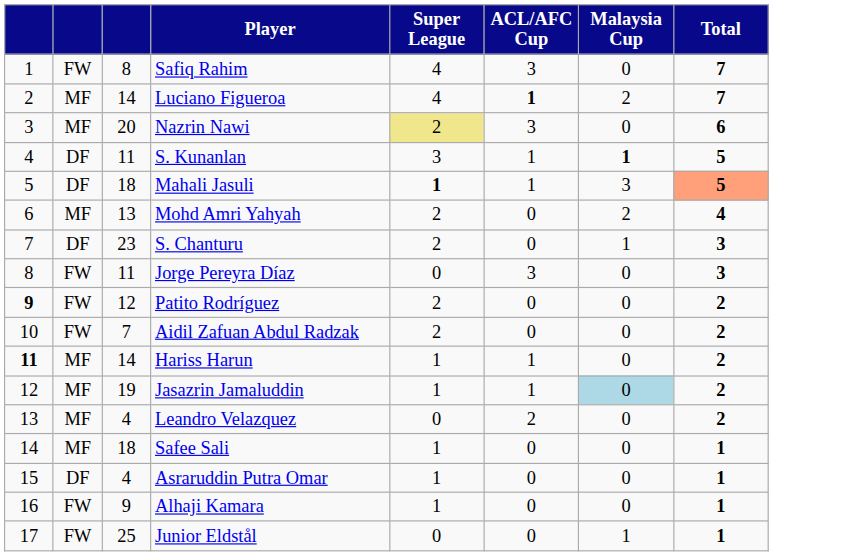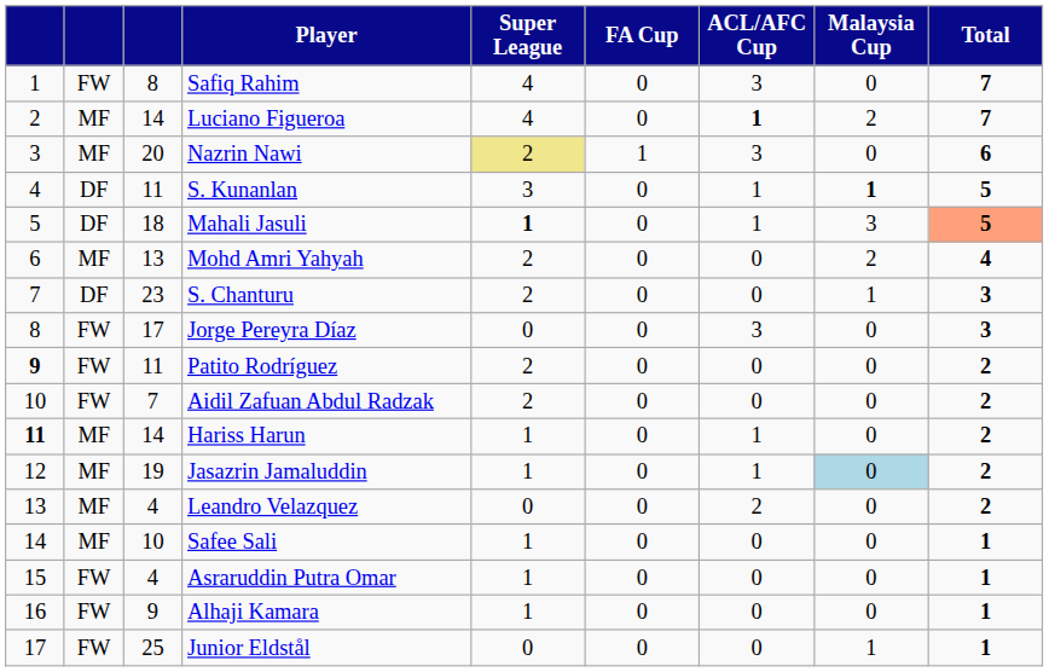+ column: FA Cup | 0 | 0 | 1 | 0 | 0 | 0 | 0 | 0 | 0 | 0 | 0 | 0 | 0 | 0 | 0 | 0 | 0
Jorge Pereyra Díaz | column 3: 11 -> 17
Patito Rodríguez | column 3: 12 -> 11
Safee Sali | column 3: 18 -> 10
Asraruddin Putra Omar | column 2: DF -> FW
